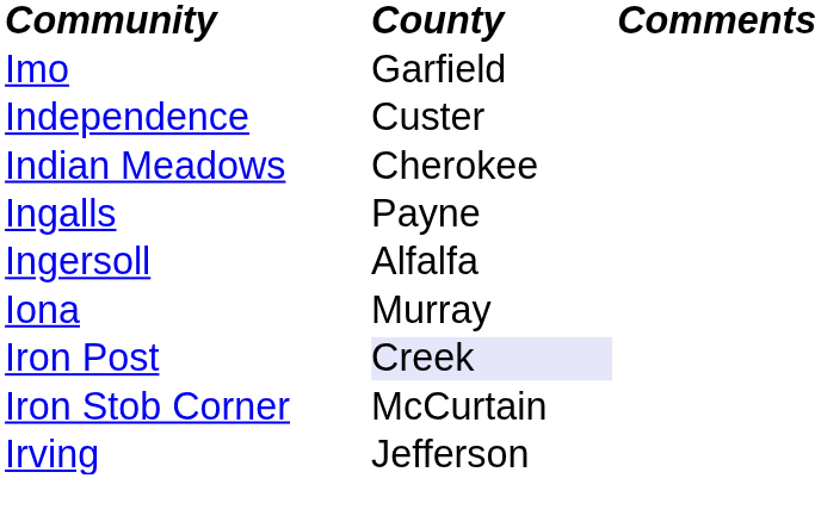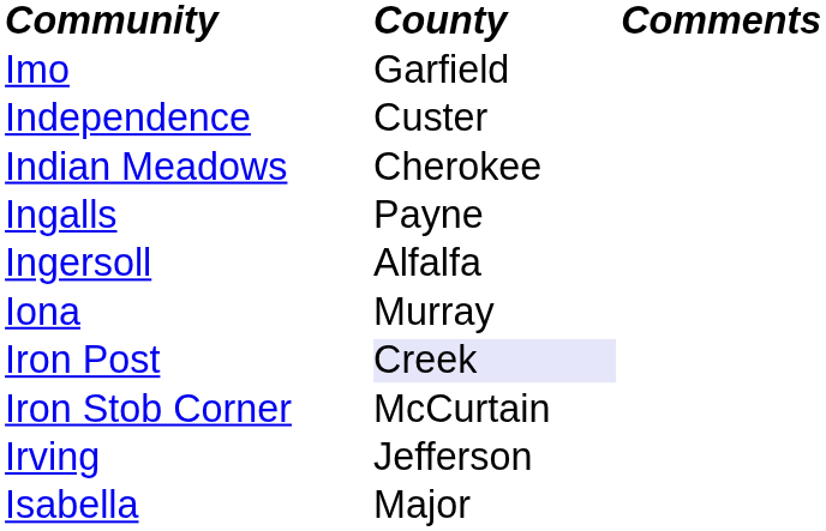+ row: Isabella | Major
